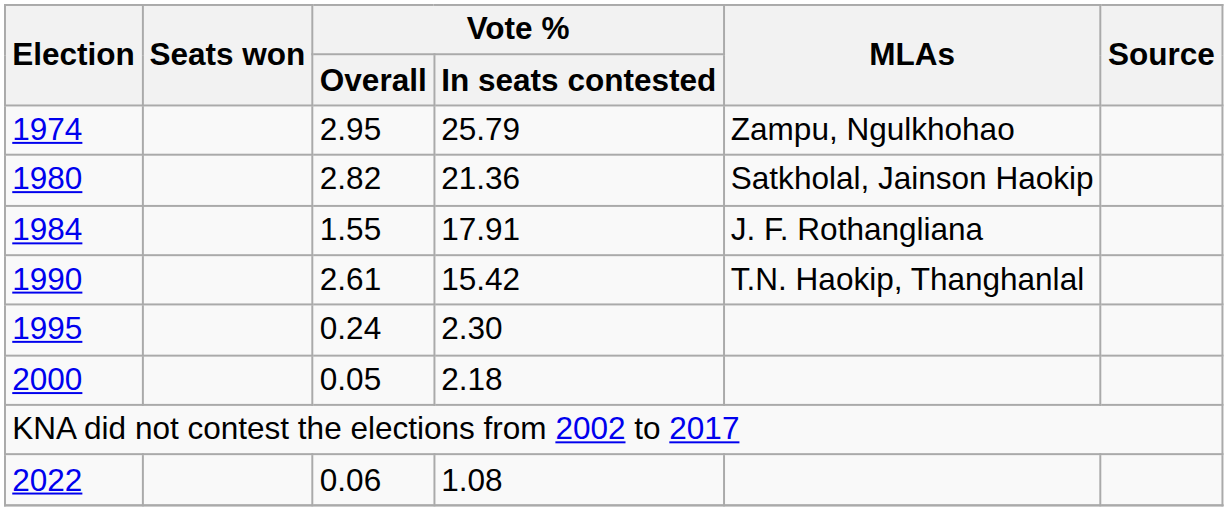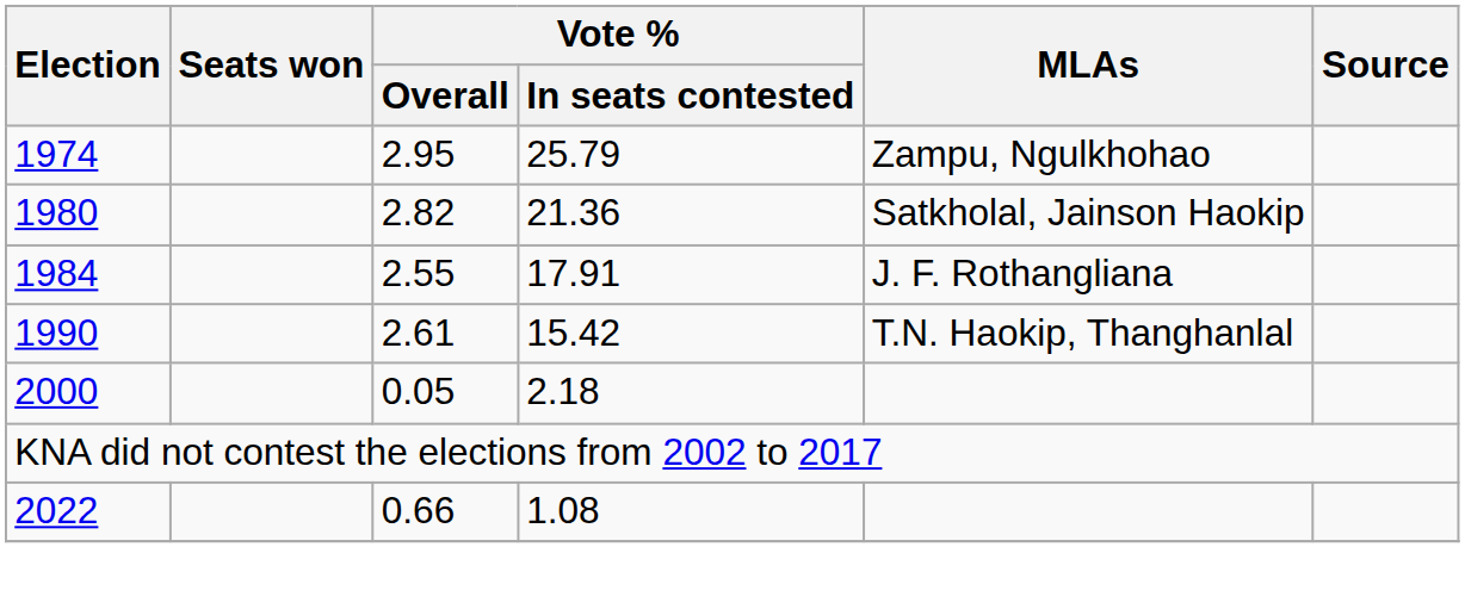1984 | Vote % / Overall: 1.55 -> 2.55
- row: 1995 | 0.24 | 2.30
2022 | Vote % / Overall: 0.06 -> 0.66
